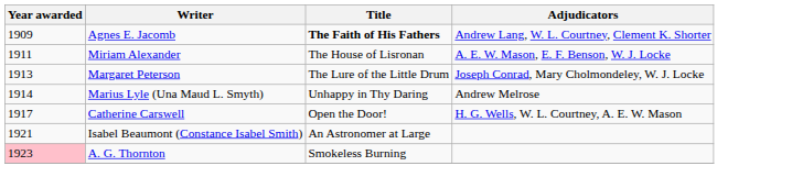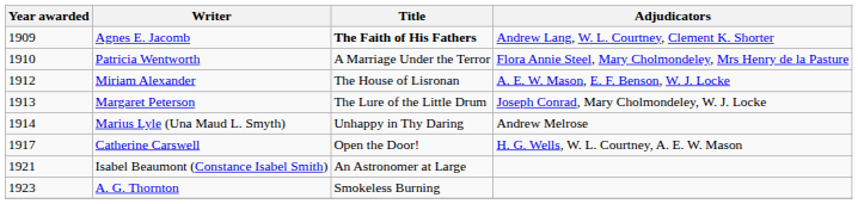+ row: 1910 | Patricia Wentworth | A Marriage Under the Terror | Flora Annie Steel, Mary Cholmondeley, Mrs Henry de la Pasture
Miriam Alexander | Year awarded: 1911 -> 1912
A. G. Thornton | Year awarded: pink background -> no background
